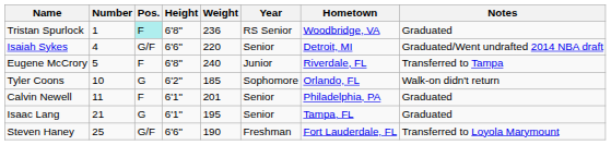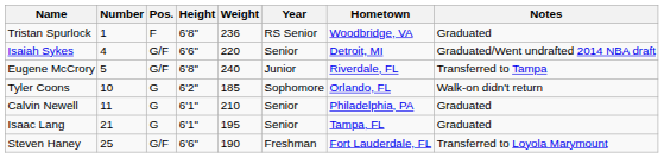Tristan Spurlock | Pos.: paleturquoise background -> no background
Eugene McCrory | Pos.: F -> G/F
Calvin Newell | Pos.: F -> G
Calvin Newell | Weight: 201 -> 210
